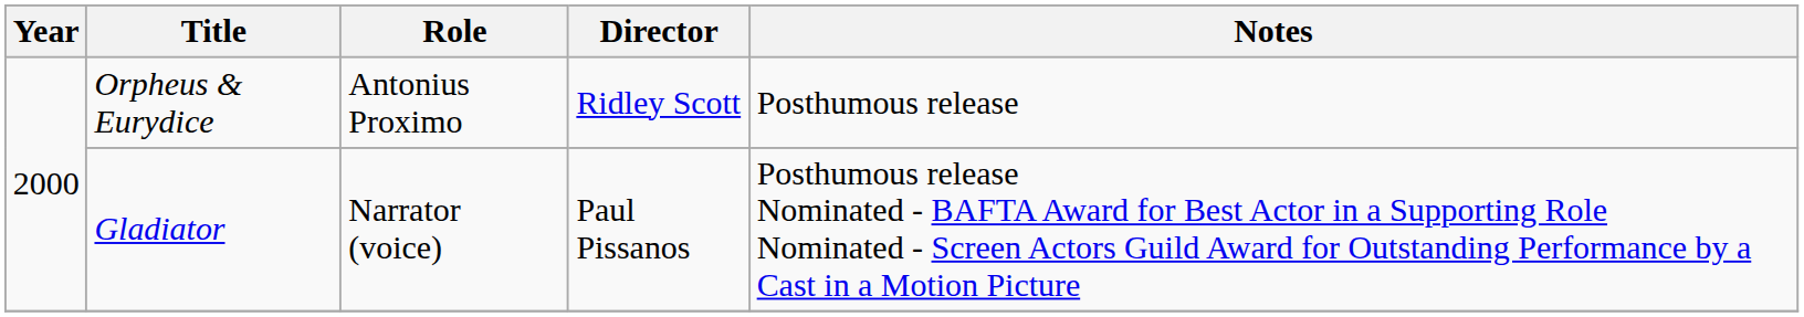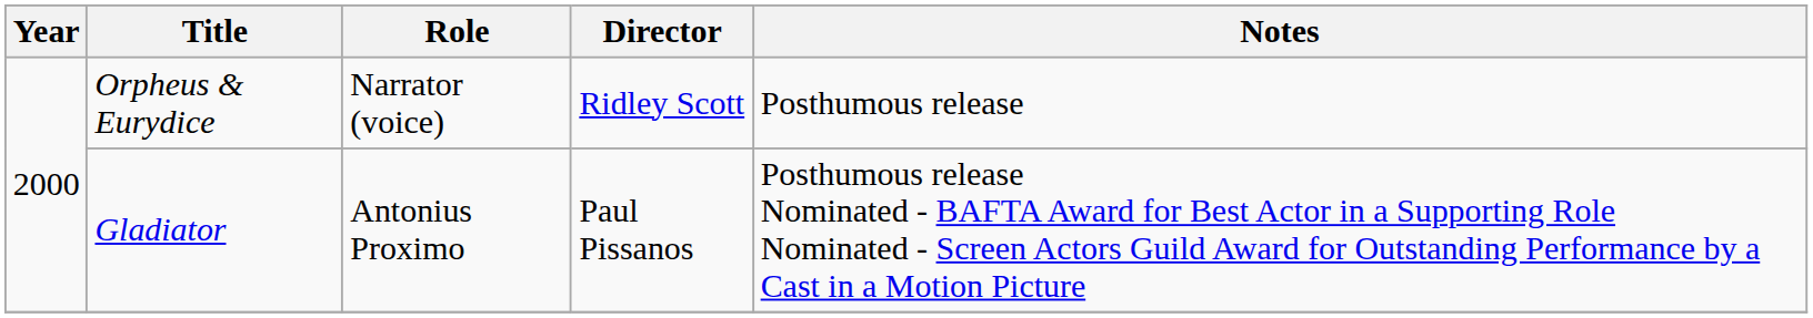Orpheus & Eurydice | Role: Antonius Proximo -> Narrator (voice)
Gladiator | Role: Narrator (voice) -> Antonius Proximo
